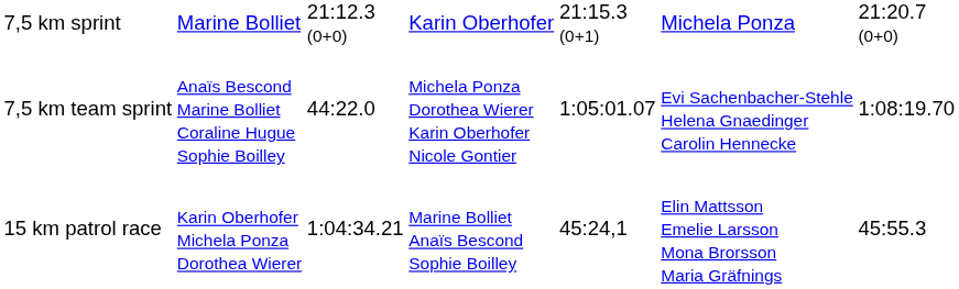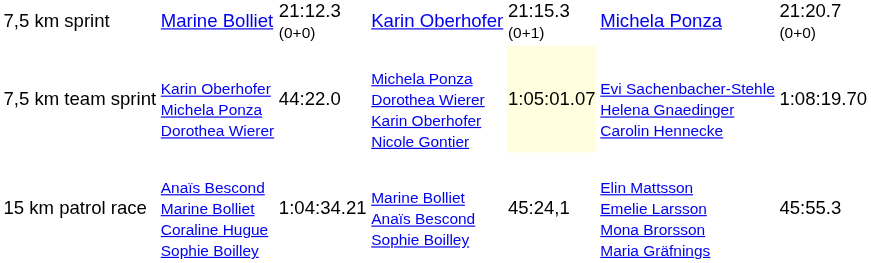7,5 km team sprint | column 2: Anaïs Bescond Marine Bolliet Coraline Hugue Sophie Boilley -> Karin Oberhofer Michela Ponza Dorothea Wierer
7,5 km team sprint | column 5: no background -> lightyellow background
15 km patrol race | column 2: Karin Oberhofer Michela Ponza Dorothea Wierer -> Anaïs Bescond Marine Bolliet Coraline Hugue Sophie Boilley
